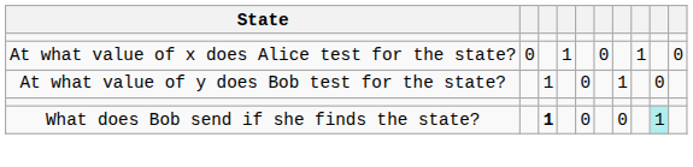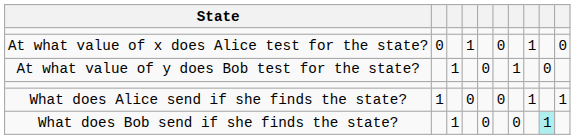+ row: What does Alice send if she finds the state? | 1 | 0 | 0 | 1 | 1
What does Bob send if she finds the state? | column 3: bold -> normal
